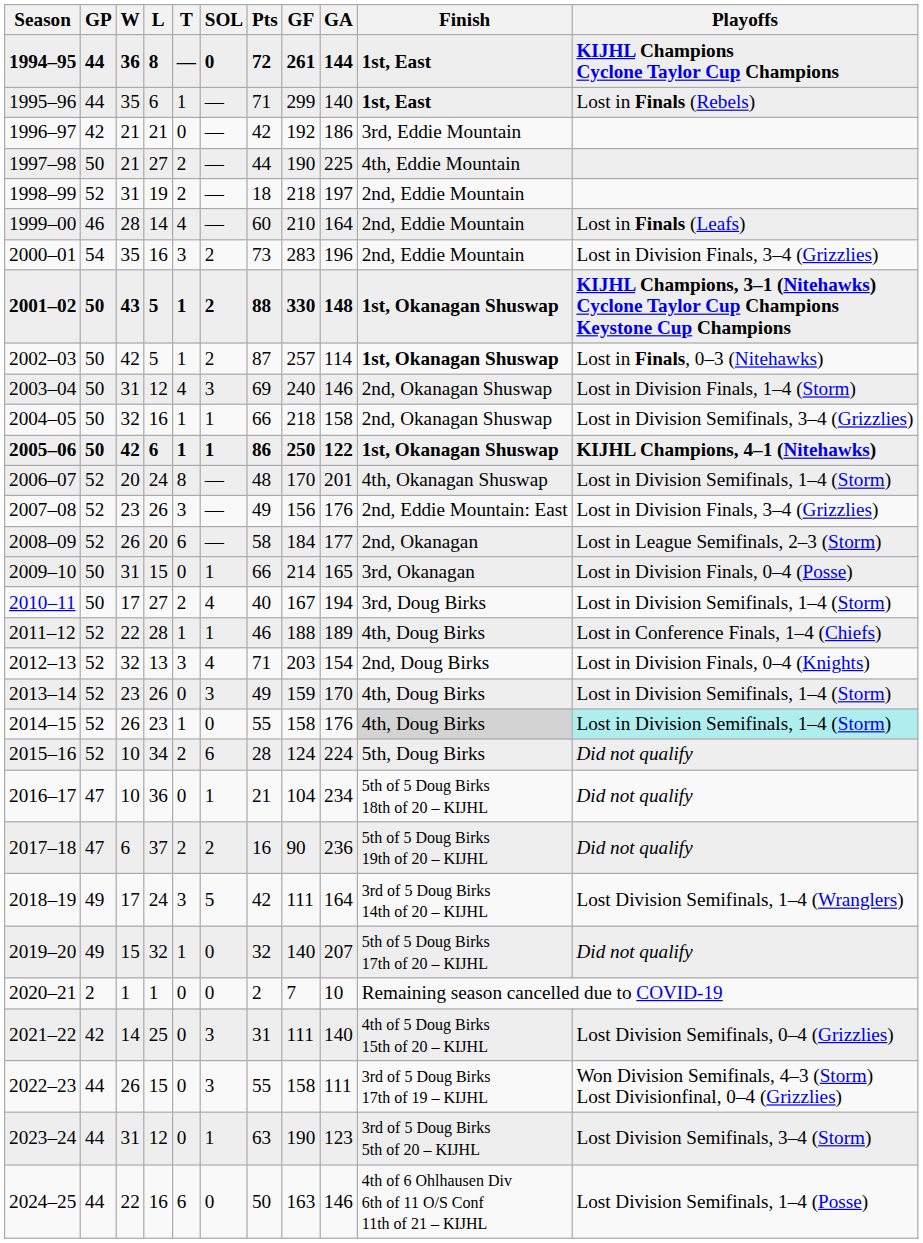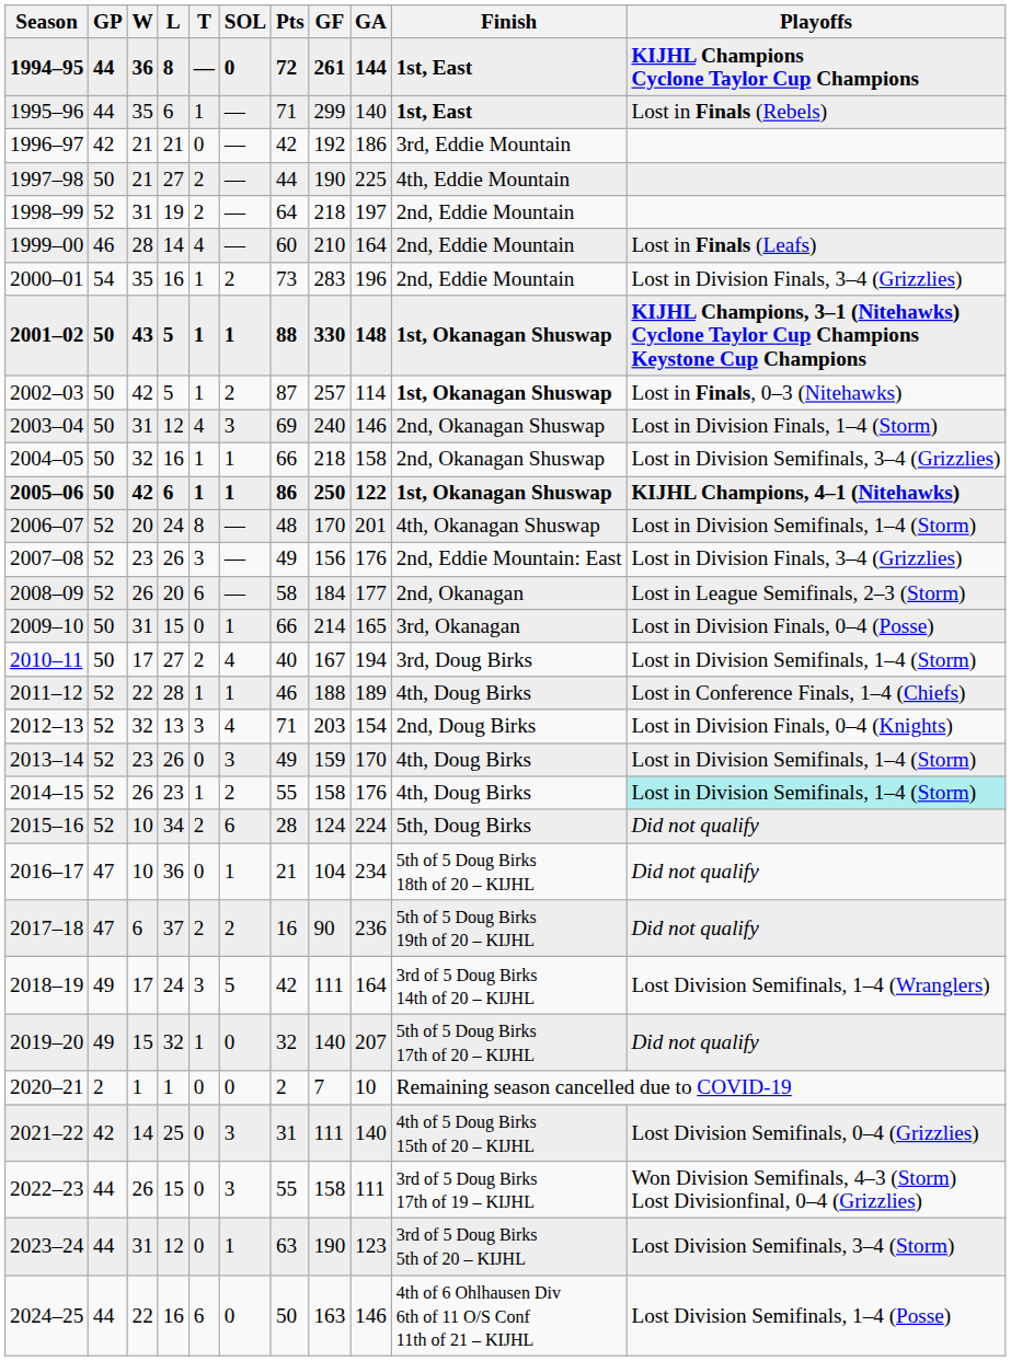1998–99 | Pts: 18 -> 64
2000–01 | T: 3 -> 1
2001–02 | SOL: 2 -> 1
2014–15 | SOL: 0 -> 2
2014–15 | Finish: lightgrey background -> no background
